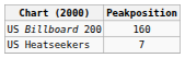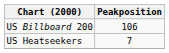US Billboard 200 | Peakposition: 160 -> 106
